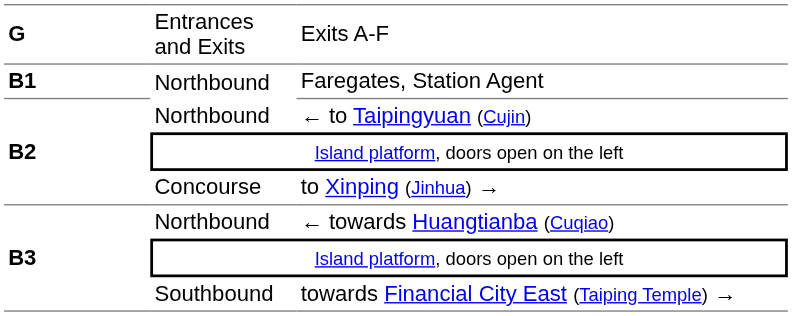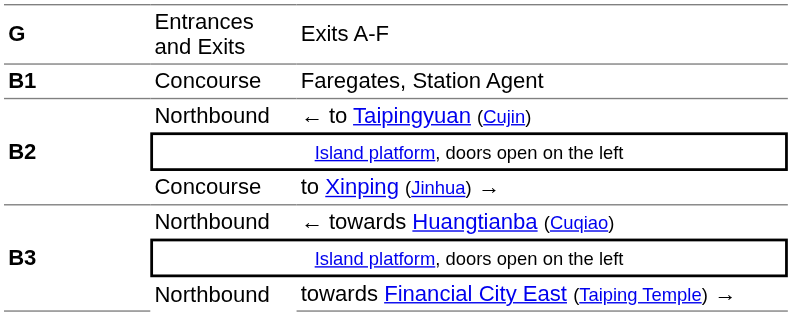Faregates, Station Agent | column 2: Northbound -> Concourse
towards Financial City East (Taiping Temple) → | column 2: Southbound -> Northbound
